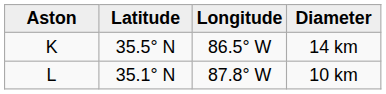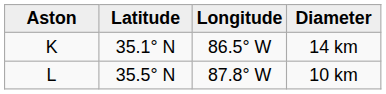14 km | Latitude: 35.5° N -> 35.1° N
10 km | Latitude: 35.1° N -> 35.5° N
